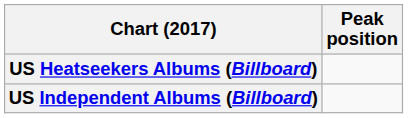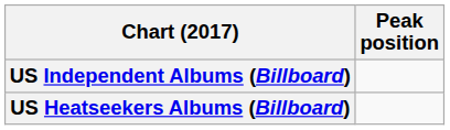rows swapped: US Heatseekers Albums (Billboard) <-> US Independent Albums (Billboard)
